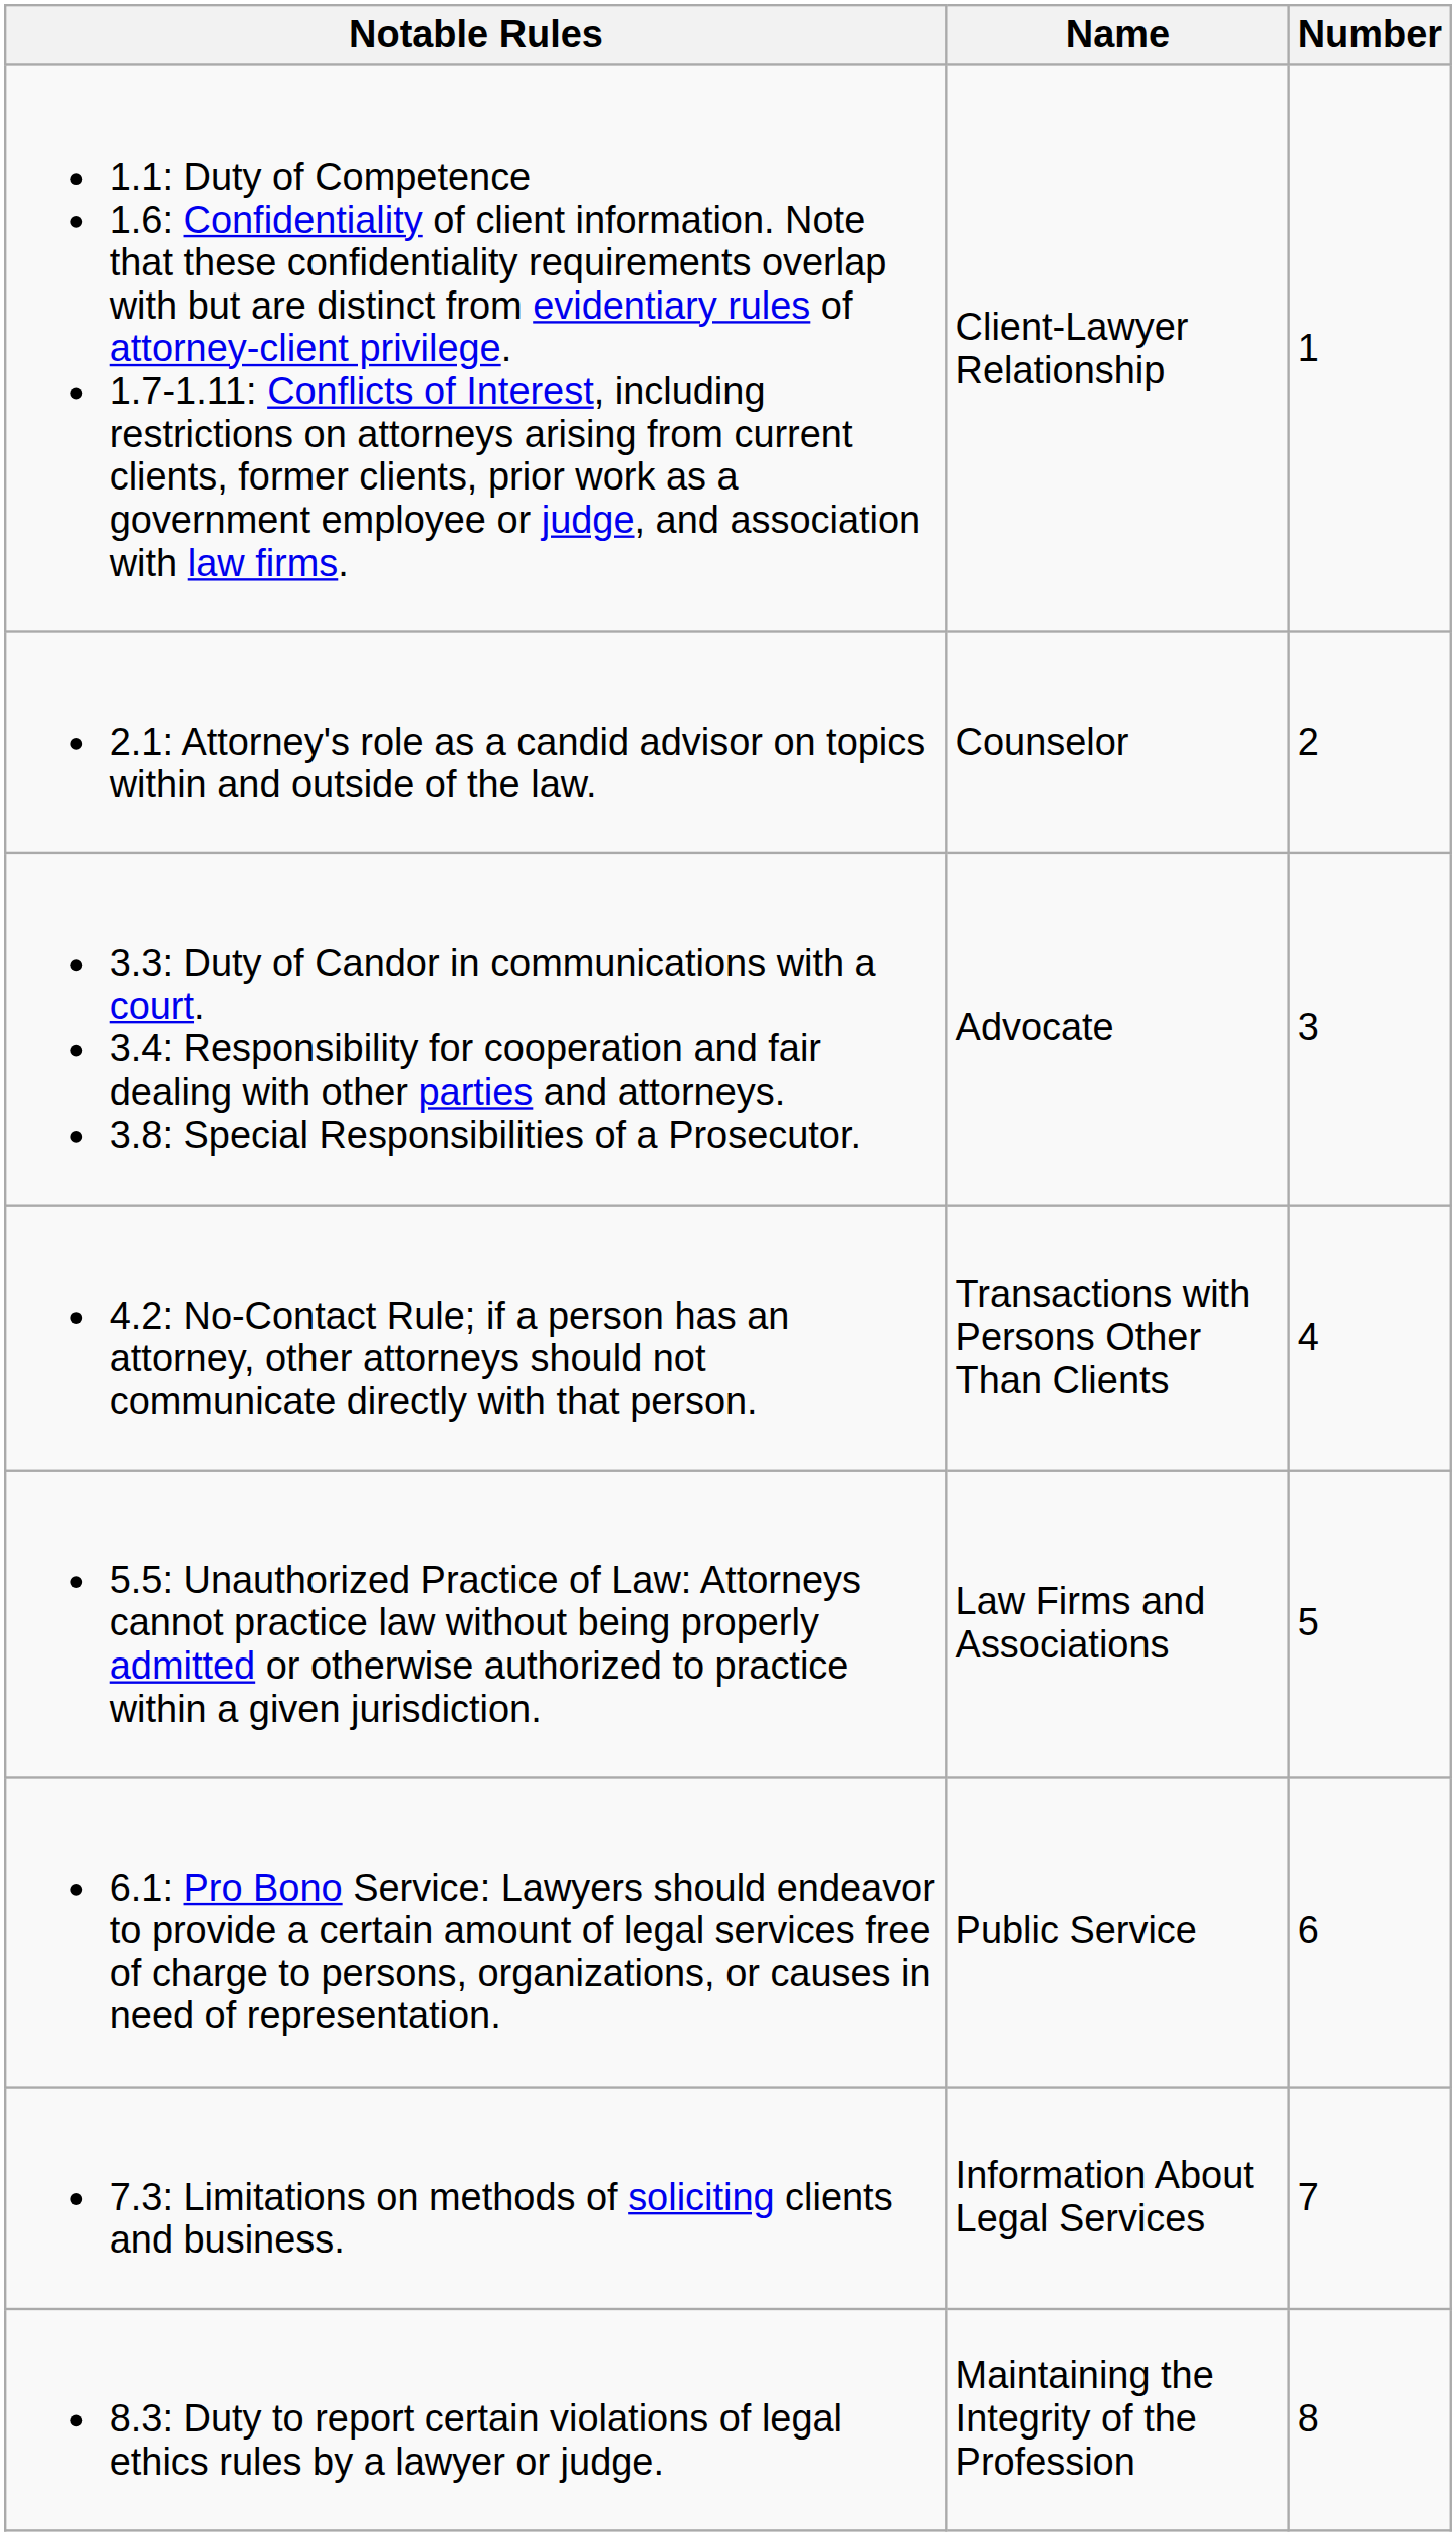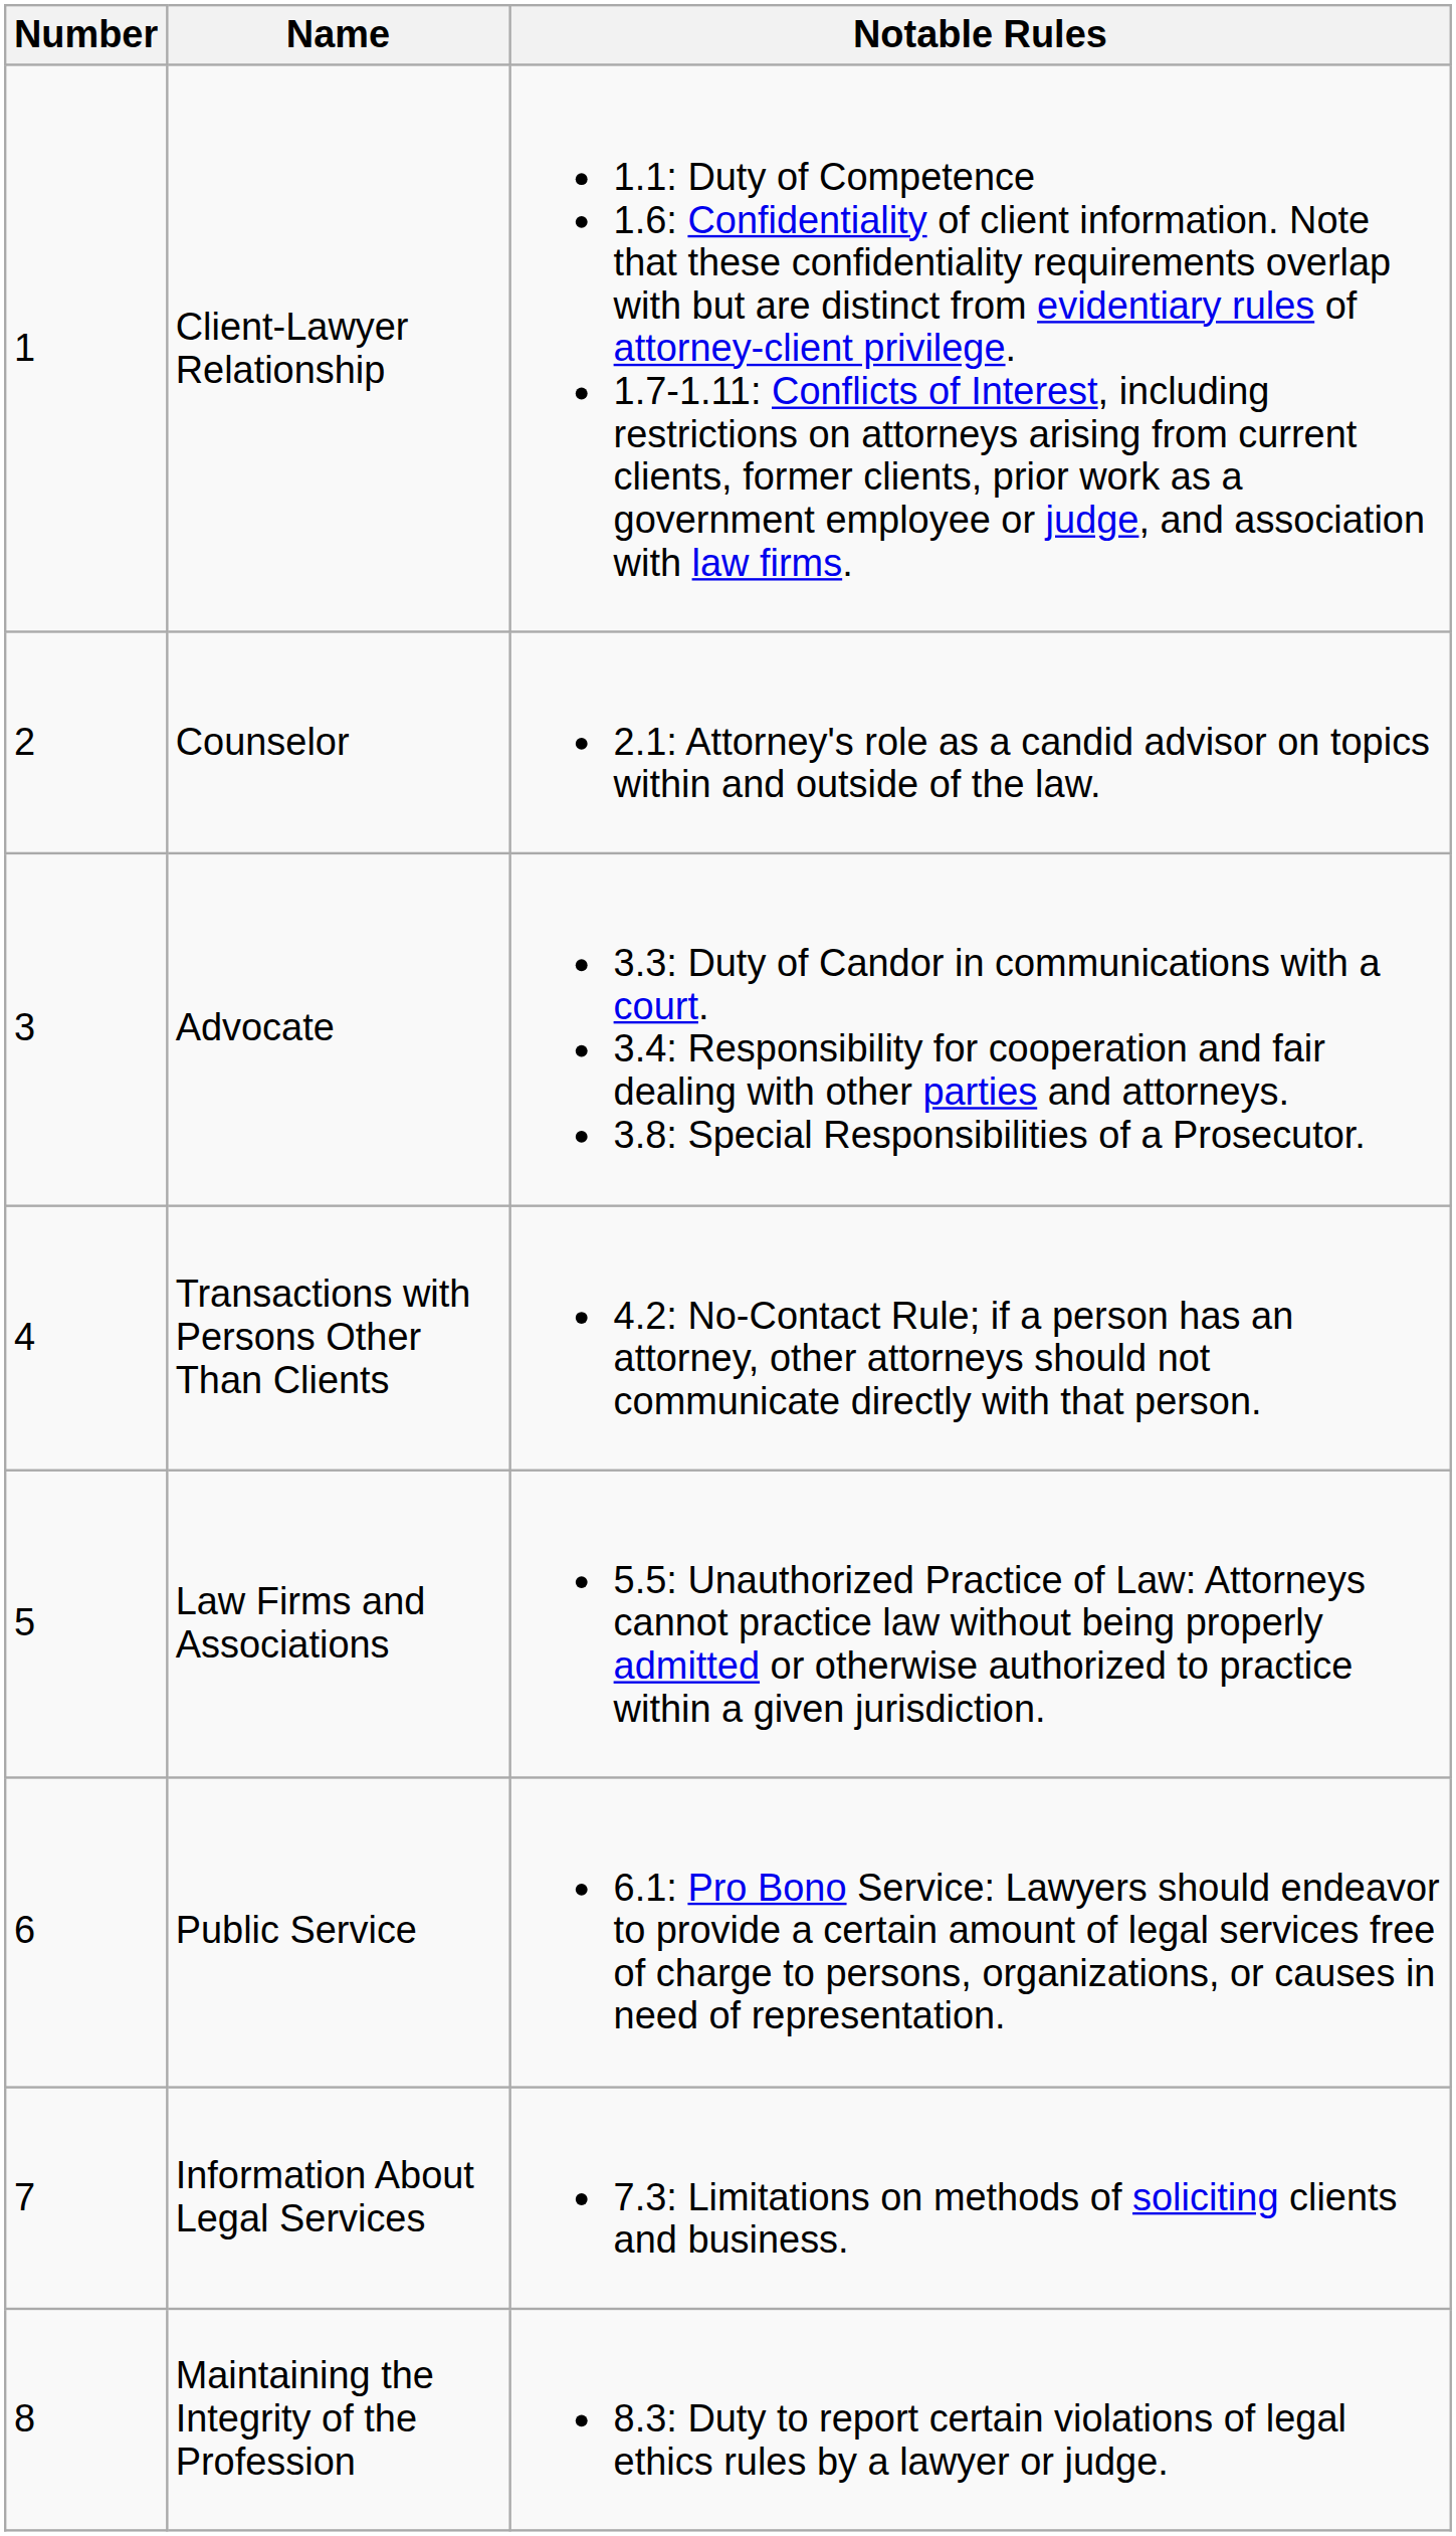columns swapped: Number <-> Notable Rules
